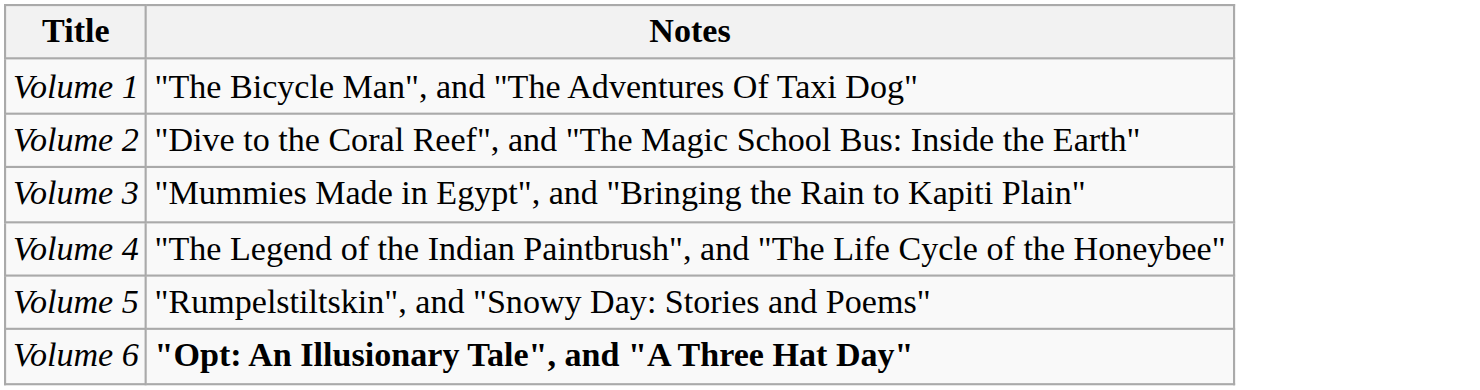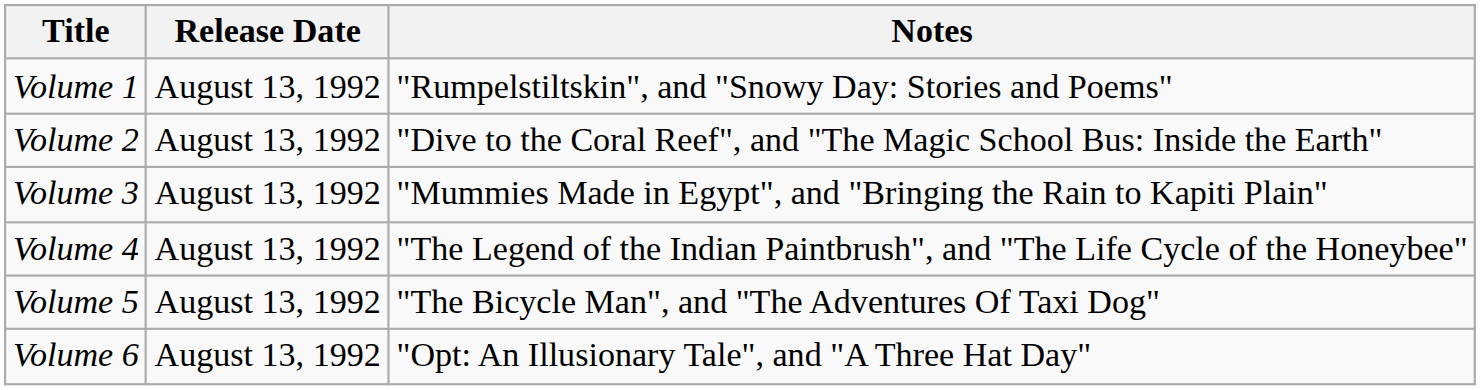+ column: Release Date | August 13, 1992 | August 13, 1992 | August 13, 1992 | August 13, 1992 | August 13, 1992 | August 13, 1992
Volume 1 | Notes: "The Bicycle Man", and "The Adventures Of Taxi Dog" -> "Rumpelstiltskin", and "Snowy Day: Stories and Poems"
Volume 5 | Notes: "Rumpelstiltskin", and "Snowy Day: Stories and Poems" -> "The Bicycle Man", and "The Adventures Of Taxi Dog"
Volume 6 | Notes: bold -> normal
